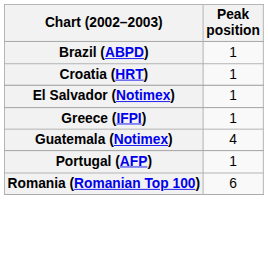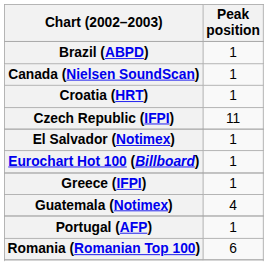+ row: Canada (Nielsen SoundScan) | 1
+ row: Czech Republic (IFPI) | 11
+ row: Eurochart Hot 100 (Billboard) | 1
